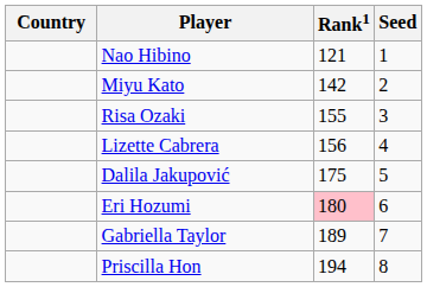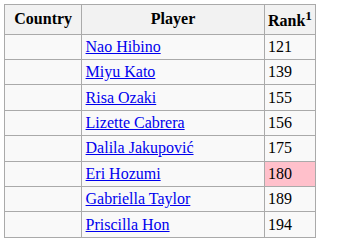- column: Seed | 1 | 2 | 3 | 4 | 5 | 6 | 7 | 8
Miyu Kato | Rank1: 142 -> 139
